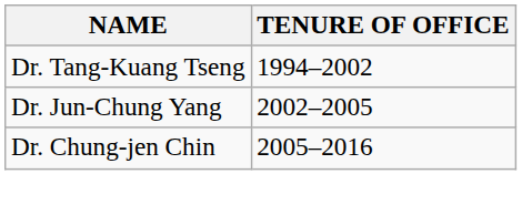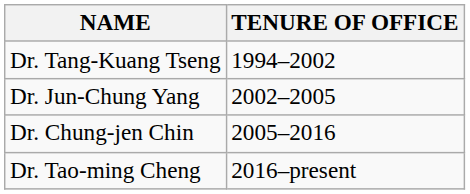+ row: Dr. Tao-ming Cheng | 2016–present
